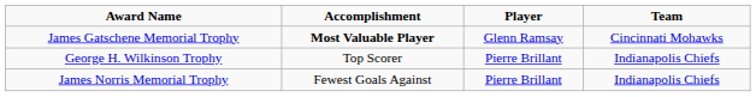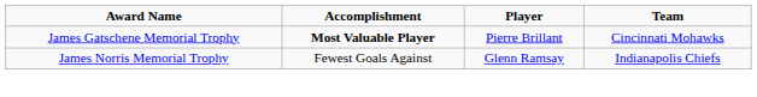James Gatschene Memorial Trophy | Player: Glenn Ramsay -> Pierre Brillant
- row: George H. Wilkinson Trophy | Top Scorer | Pierre Brillant | Indianapolis Chiefs
James Norris Memorial Trophy | Player: Pierre Brillant -> Glenn Ramsay
